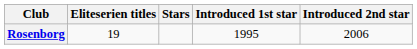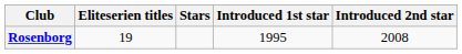Rosenborg | Introduced 2nd star: 2006 -> 2008
